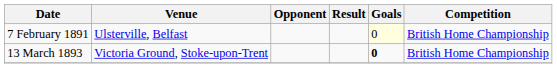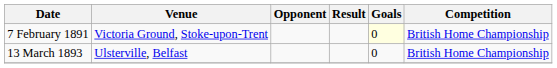7 February 1891 | Venue: Ulsterville, Belfast -> Victoria Ground, Stoke-upon-Trent
13 March 1893 | Venue: Victoria Ground, Stoke-upon-Trent -> Ulsterville, Belfast
13 March 1893 | Goals: bold -> normal
